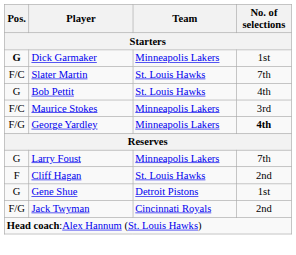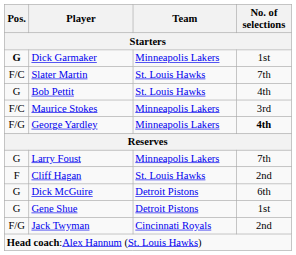+ row: G | Dick McGuire | Detroit Pistons | 6th
